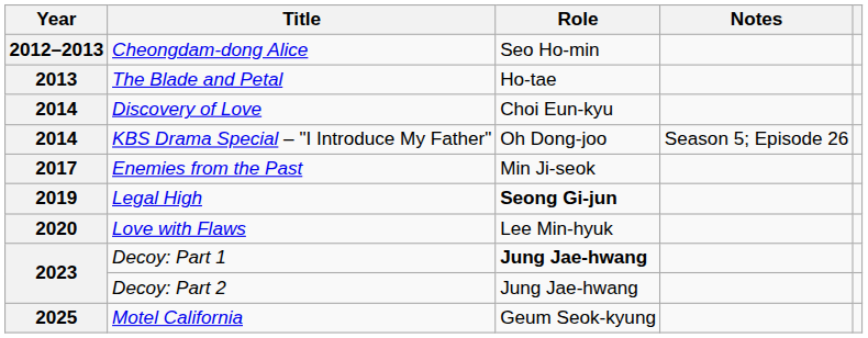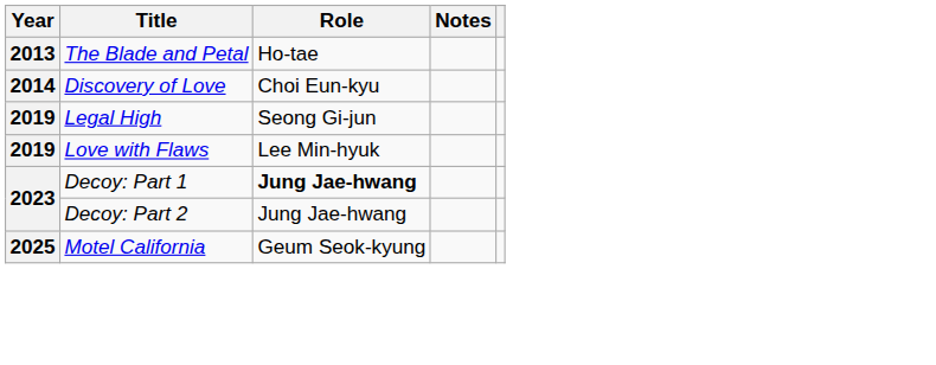- row: 2012–2013 | Cheongdam-dong Alice | Seo Ho-min
- row: 2014 | KBS Drama Special – "I Introduce My Father" | Oh Dong-joo | Season 5; Episode 26
- row: 2017 | Enemies from the Past | Min Ji-seok
Legal High | Role: bold -> normal
Love with Flaws | Year: 2020 -> 2019
